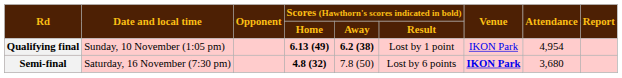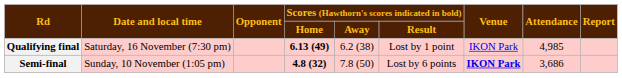Qualifying final | Date and local time: Sunday, 10 November (1:05 pm) -> Saturday, 16 November (7:30 pm)
Qualifying final | Scores (Hawthorn's scores indicated in bold) / Away: bold -> normal
Qualifying final | Attendance: 4,954 -> 4,985
Semi-final | Date and local time: Saturday, 16 November (7:30 pm) -> Sunday, 10 November (1:05 pm)
Semi-final | Attendance: 3,680 -> 3,686
